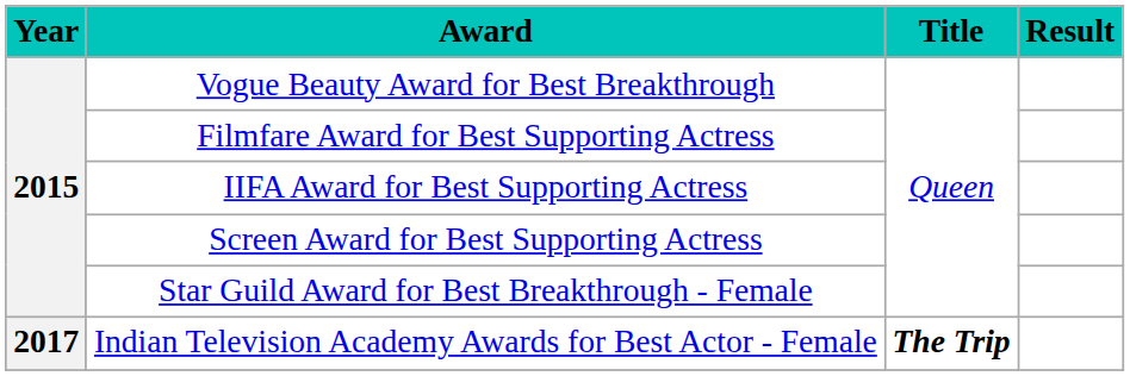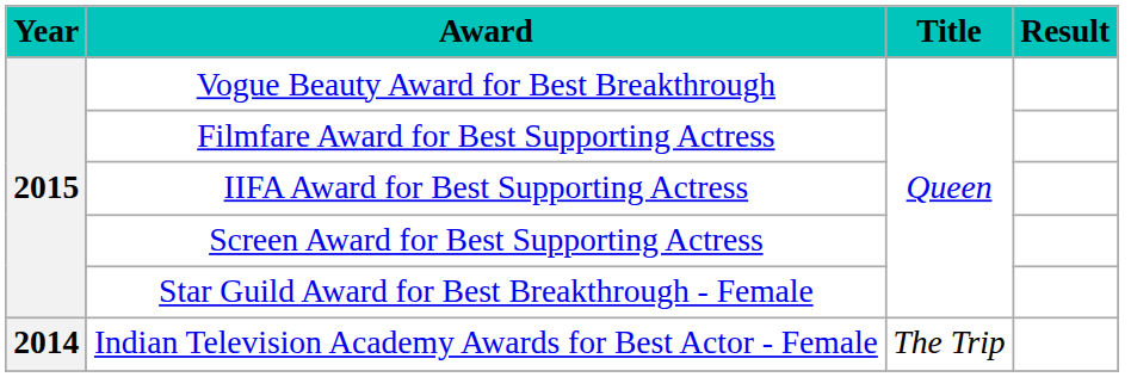Indian Television Academy Awards for Best Actor - Female | Year: 2017 -> 2014
Indian Television Academy Awards for Best Actor - Female | Title: bold -> normal
